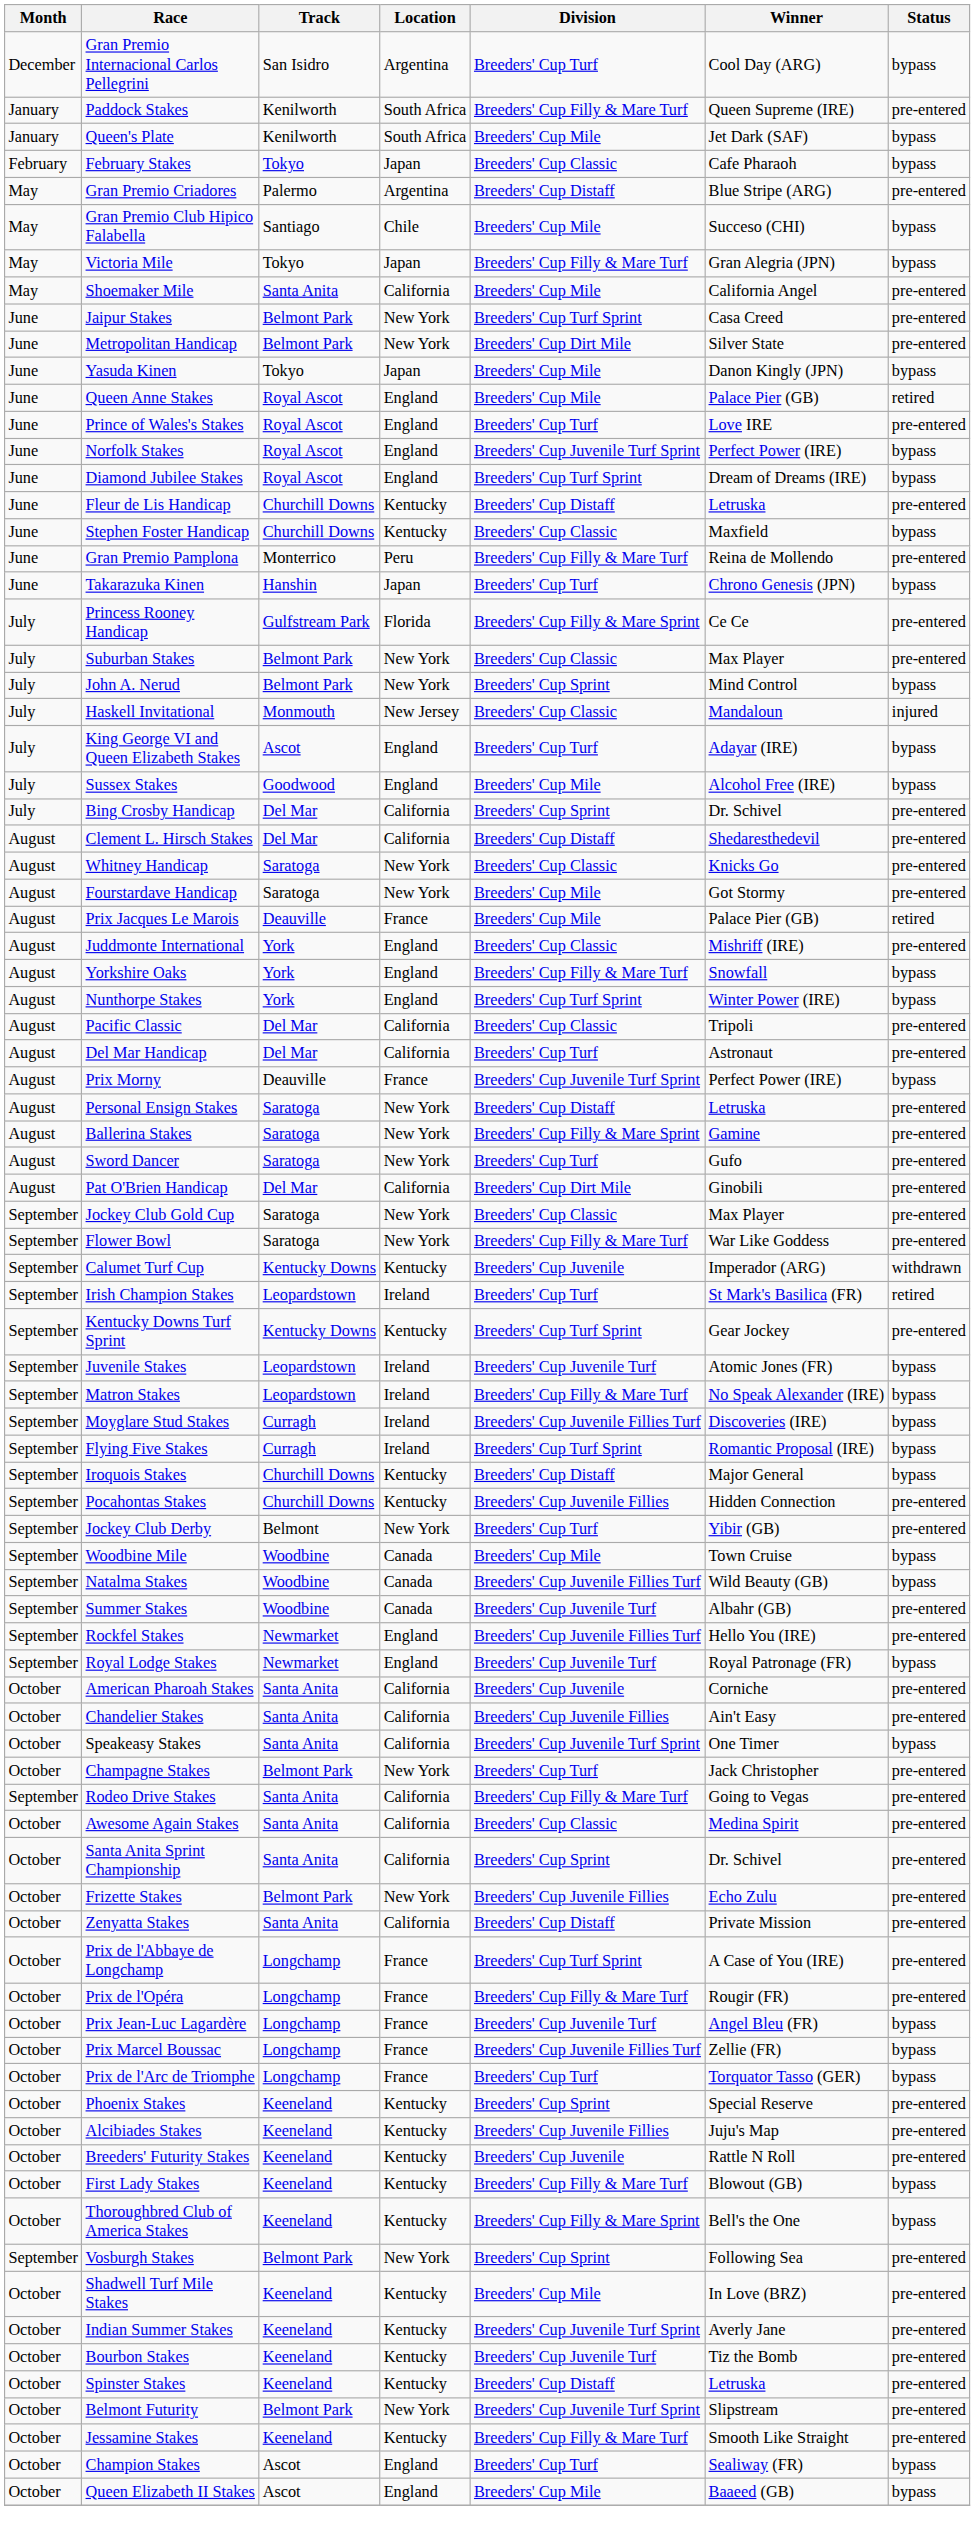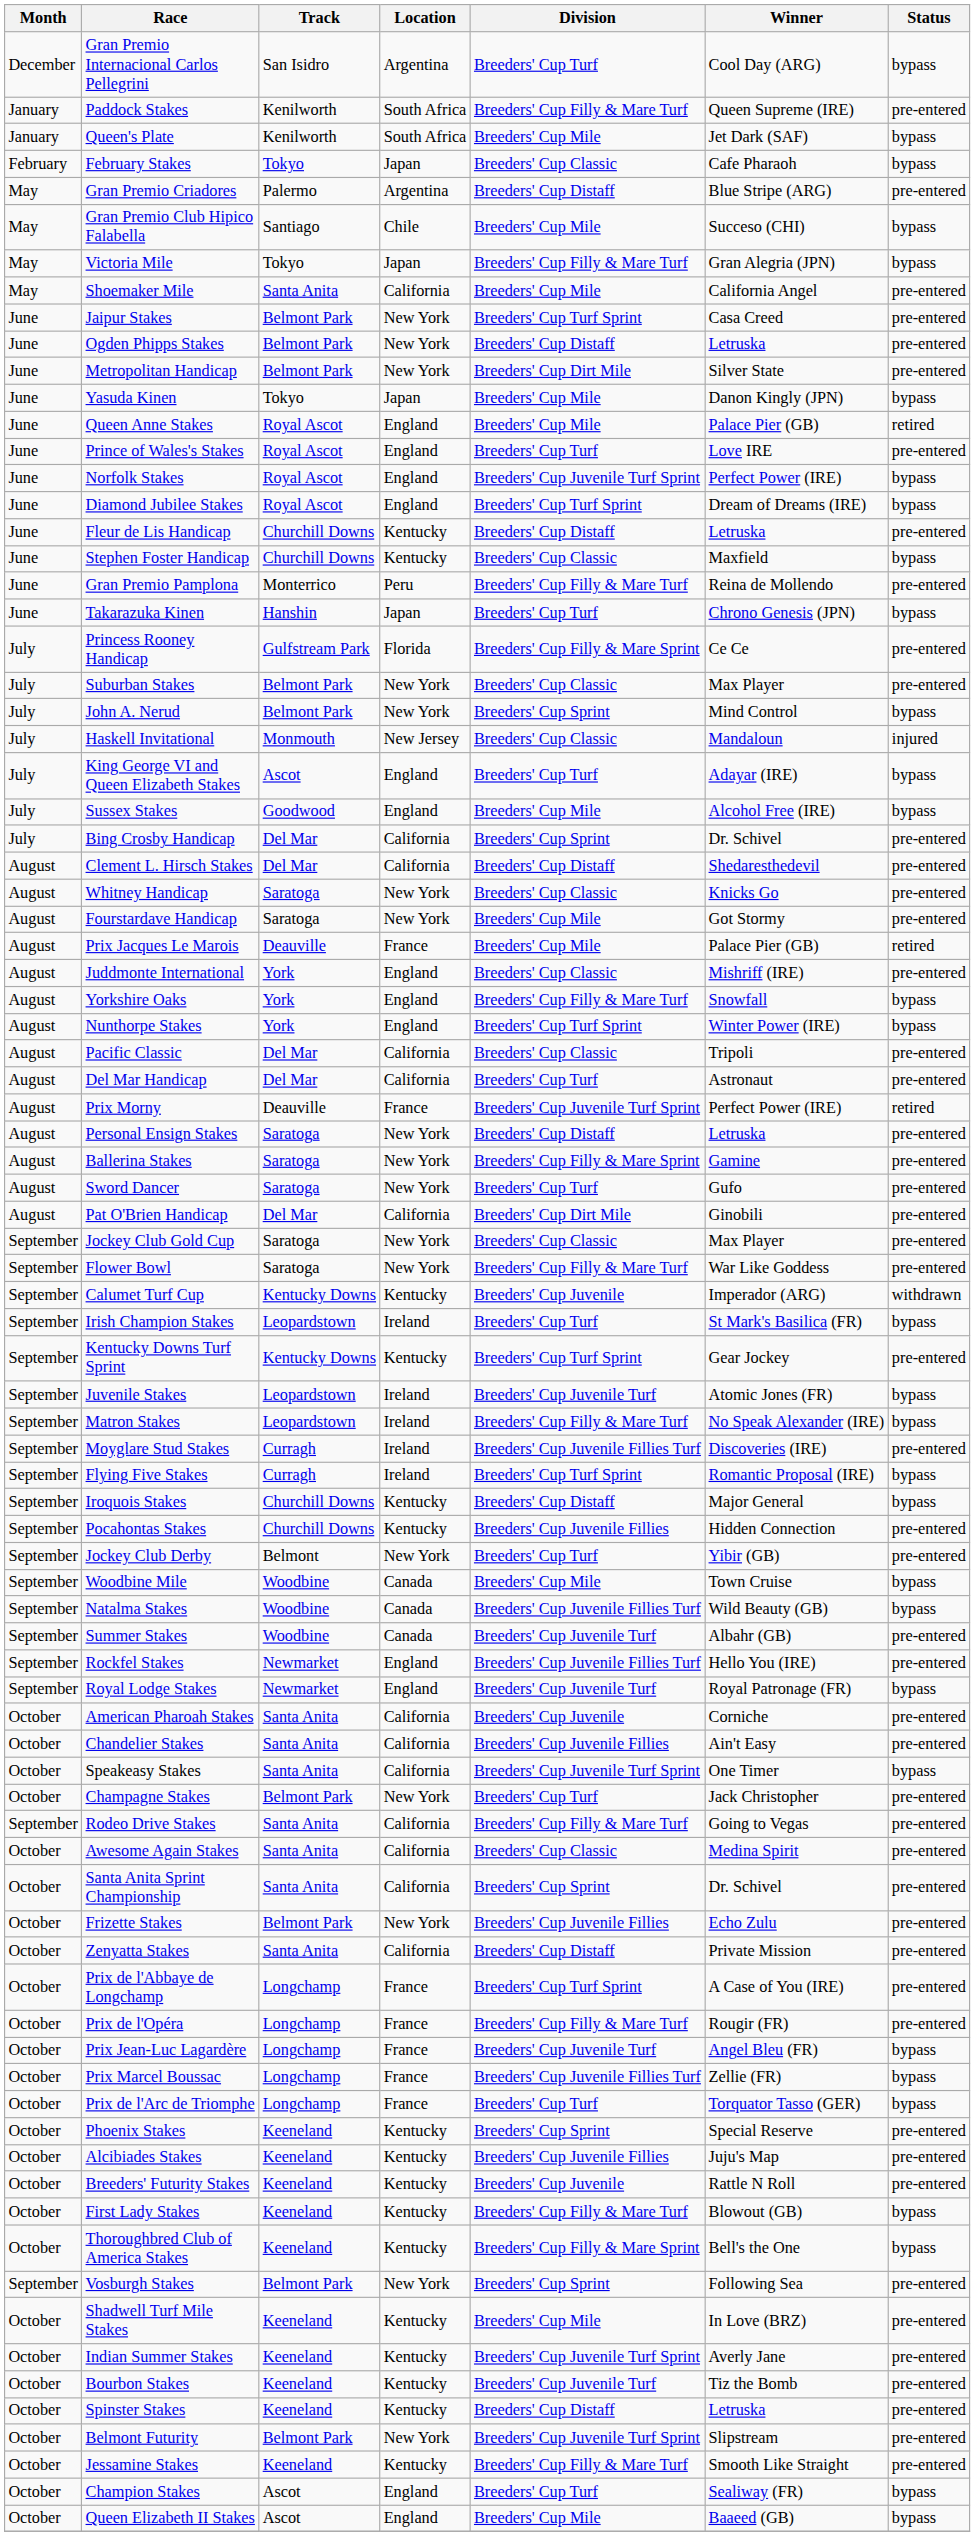+ row: June | Ogden Phipps Stakes | Belmont Park | New York | Breeders' Cup Distaff | Letruska | pre-entered
Prix Morny | Status: bypass -> retired
Irish Champion Stakes | Status: retired -> bypass
Moyglare Stud Stakes | Status: bypass -> pre-entered
